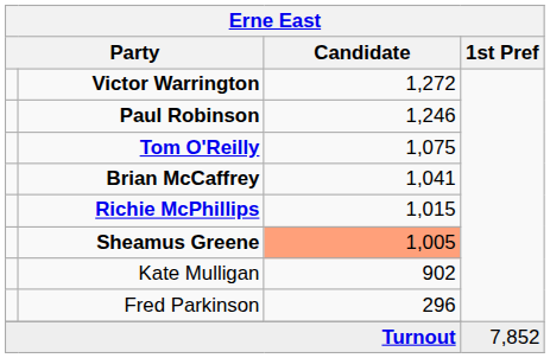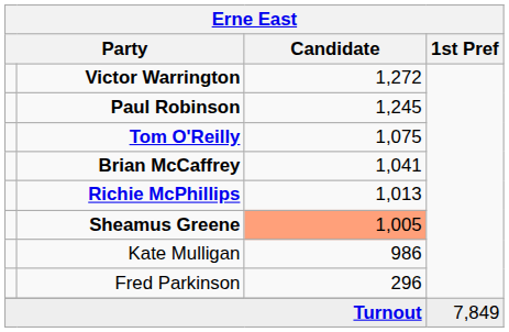Paul Robinson | Candidate: 1,246 -> 1,245
Richie McPhillips | Candidate: 1,015 -> 1,013
Kate Mulligan | Candidate: 902 -> 986
Turnout | 1st Pref: 7,852 -> 7,849
